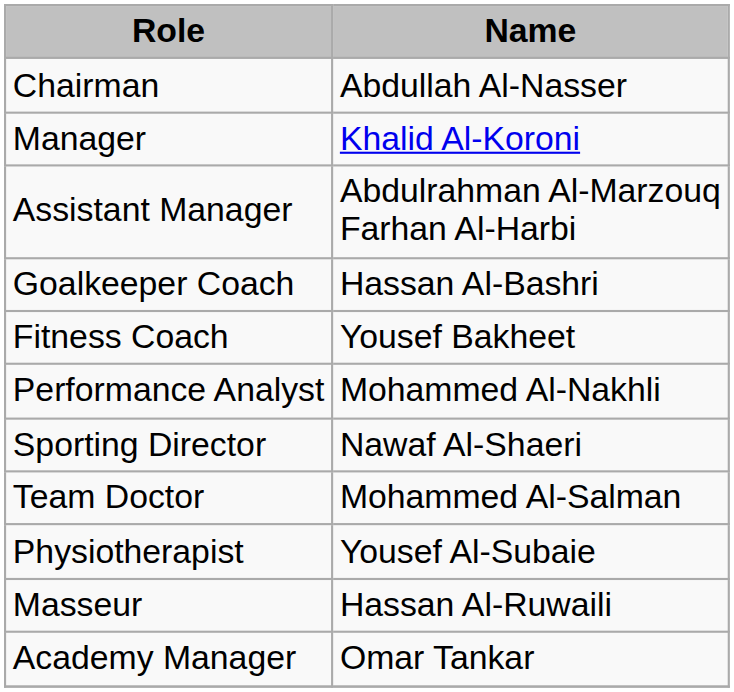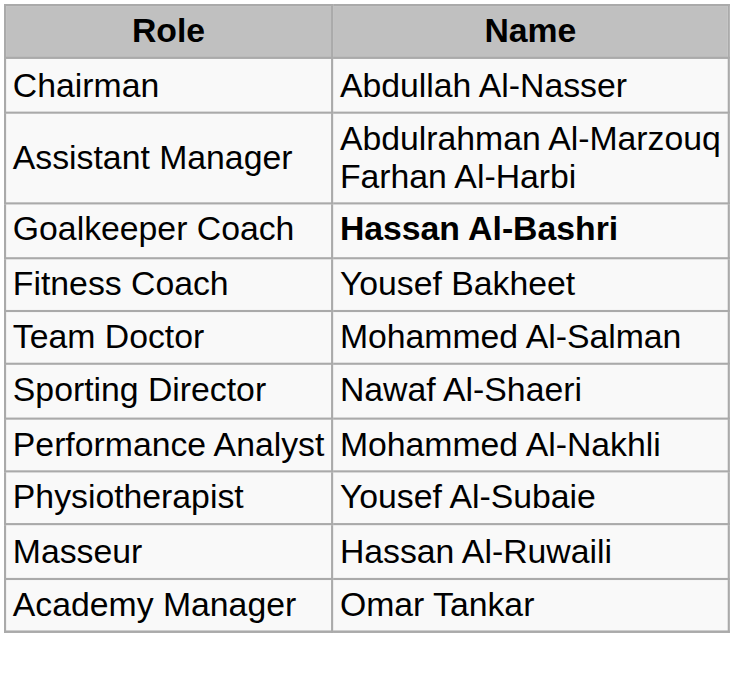- row: Manager | Khalid Al-Koroni
Goalkeeper Coach | Name: normal -> bold
rows swapped: Performance Analyst <-> Team Doctor
